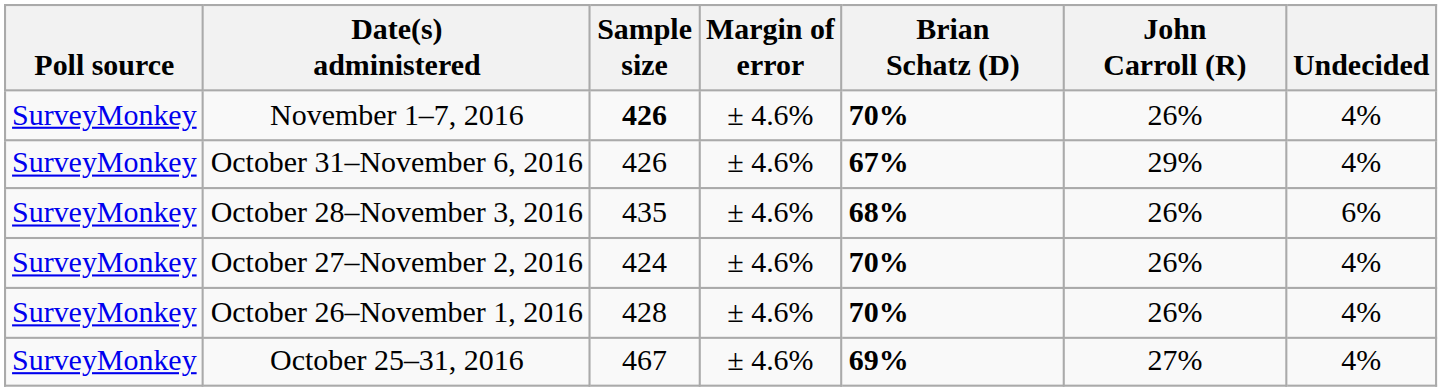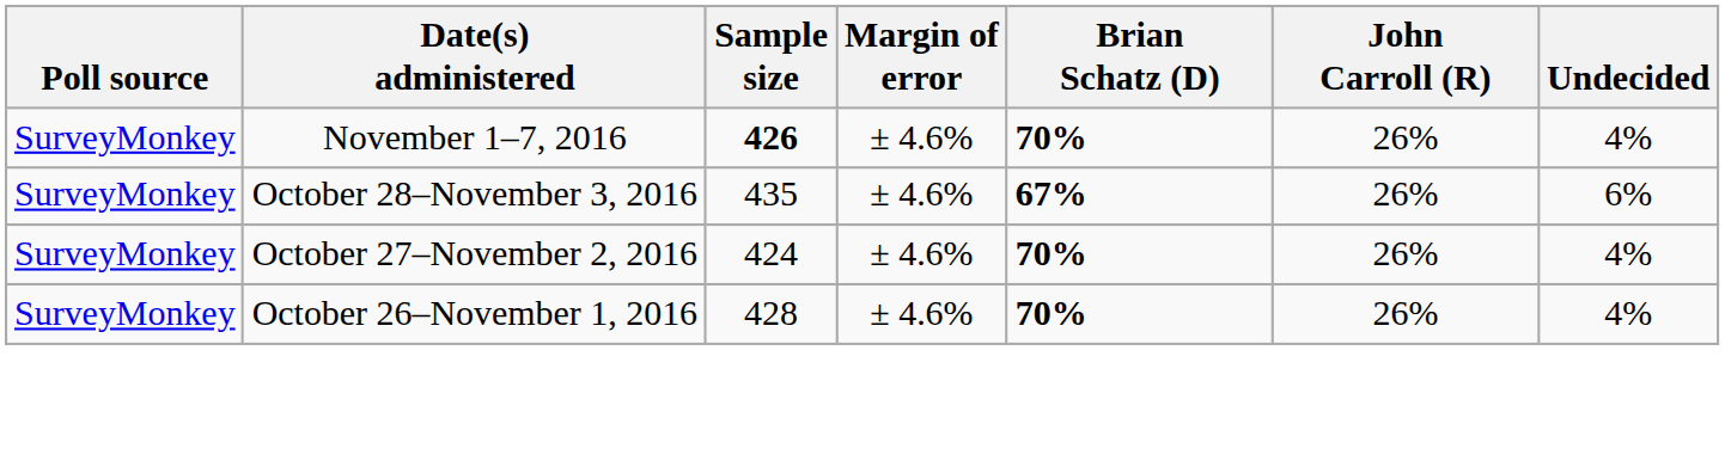- row: SurveyMonkey | October 31–November 6, 2016 | 426 | ± 4.6% | 67% | 29% | 4%
October 28–November 3, 2016 | Brian Schatz (D): 68% -> 67%
- row: SurveyMonkey | October 25–31, 2016 | 467 | ± 4.6% | 69% | 27% | 4%
